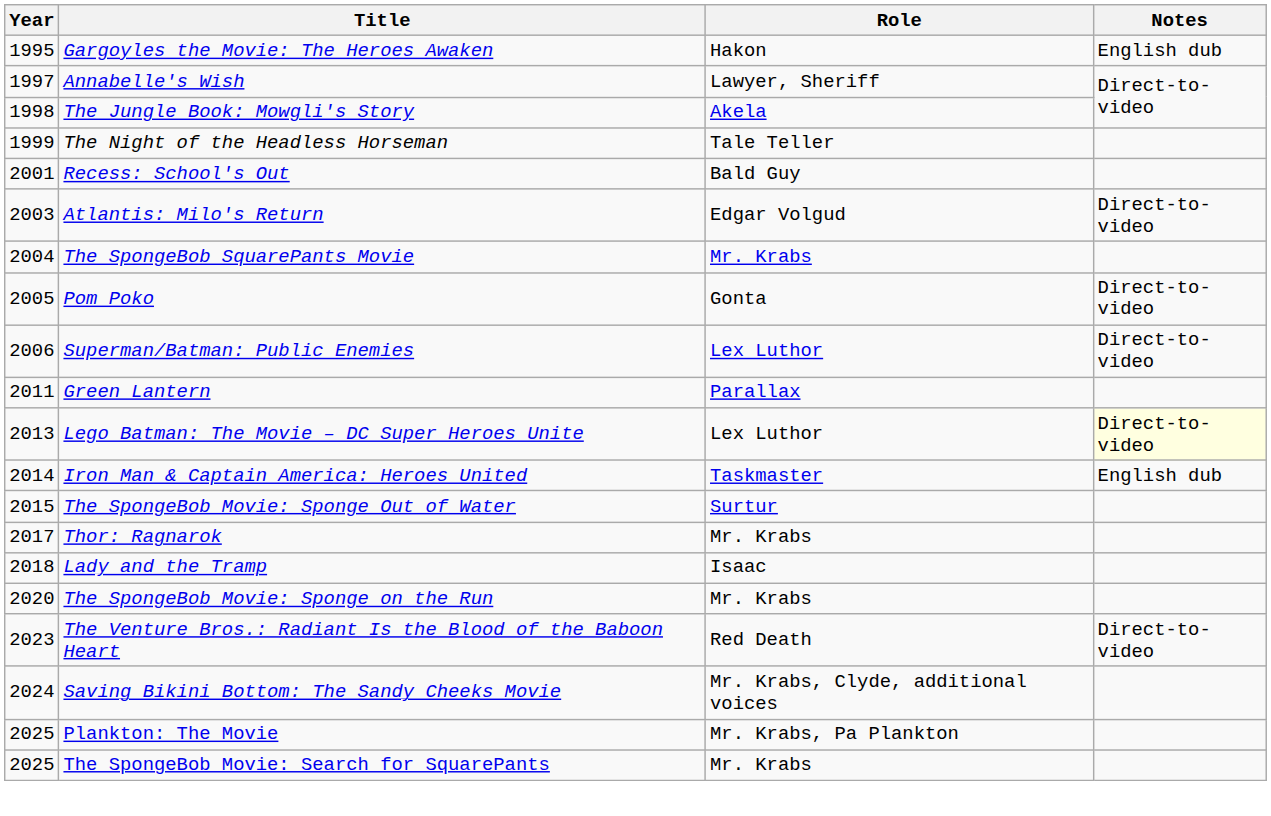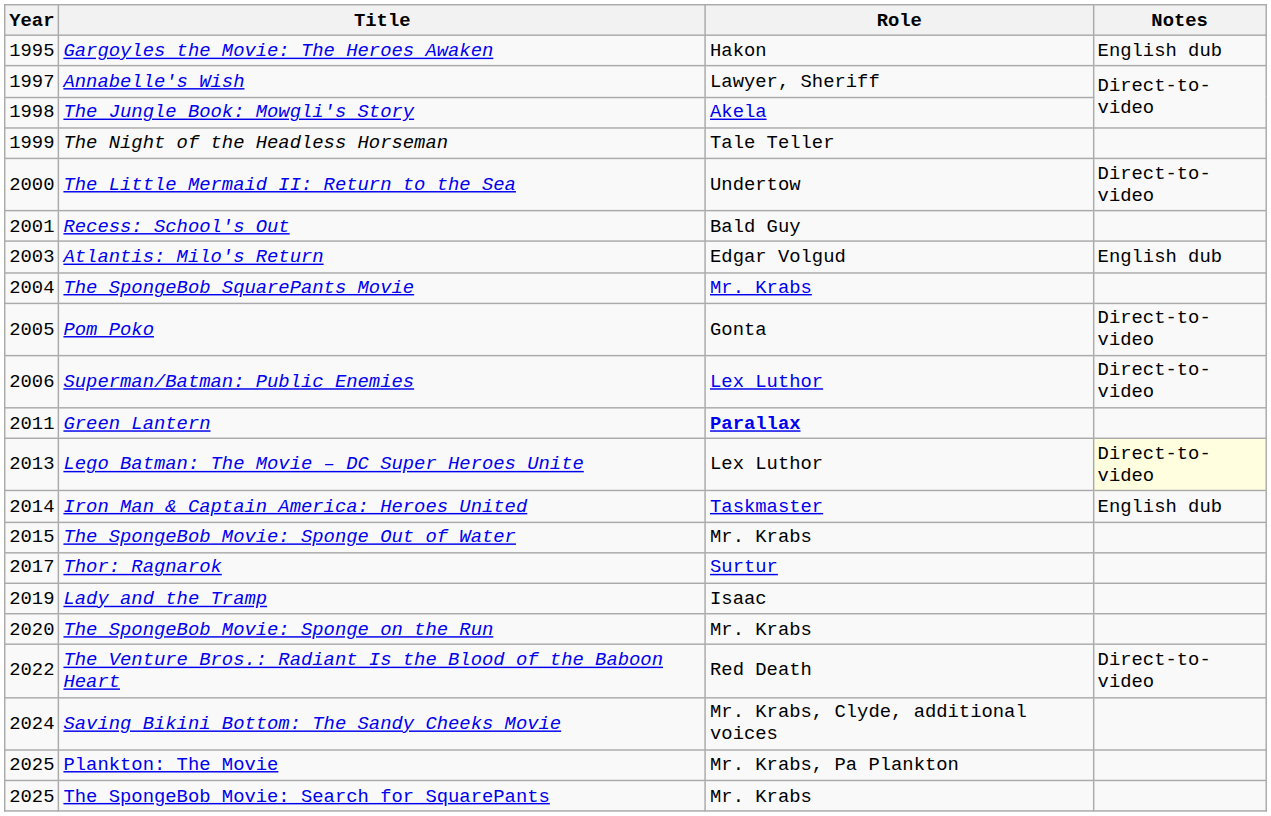+ row: 2000 | The Little Mermaid II: Return to the Sea | Undertow | Direct-to-video
Atlantis: Milo's Return | Notes: Direct-to-video -> English dub
Green Lantern | Role: normal -> bold
The SpongeBob Movie: Sponge Out of Water | Role: Surtur -> Mr. Krabs
Thor: Ragnarok | Role: Mr. Krabs -> Surtur
Lady and the Tramp | Year: 2018 -> 2019
The Venture Bros.: Radiant Is the Blood of the Baboon Heart | Year: 2023 -> 2022
